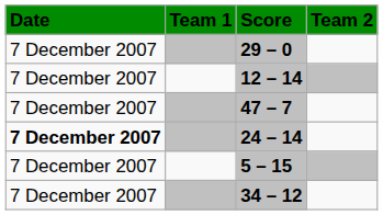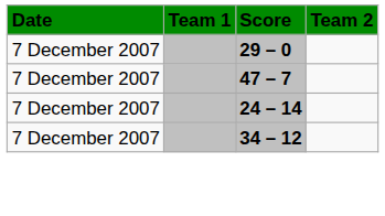- row: 7 December 2007 | 12 – 14
24 – 14 | Date: bold -> normal
- row: 7 December 2007 | 5 – 15
